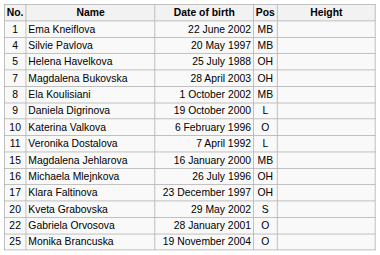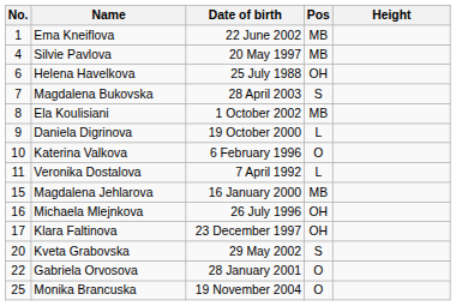Helena Havelkova | No.: 5 -> 6
Magdalena Bukovska | Pos: OH -> S
